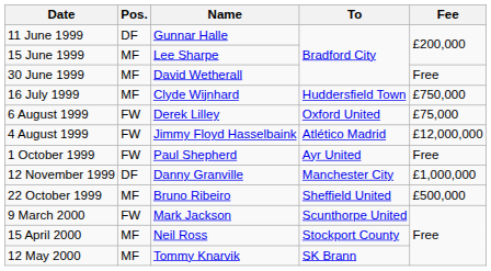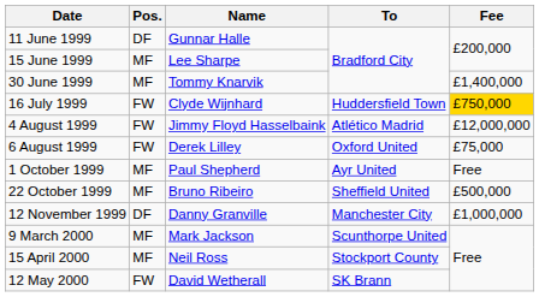30 June 1999 | Name: David Wetherall -> Tommy Knarvik
30 June 1999 | Fee: Free -> £1,400,000
16 July 1999 | Pos.: MF -> FW
16 July 1999 | Fee: no background -> gold background
rows swapped: 4 August 1999 <-> 6 August 1999
1 October 1999 | Pos.: FW -> MF
rows swapped: 22 October 1999 <-> 12 November 1999
9 March 2000 | Pos.: FW -> MF
12 May 2000 | Pos.: MF -> FW
12 May 2000 | Name: Tommy Knarvik -> David Wetherall
